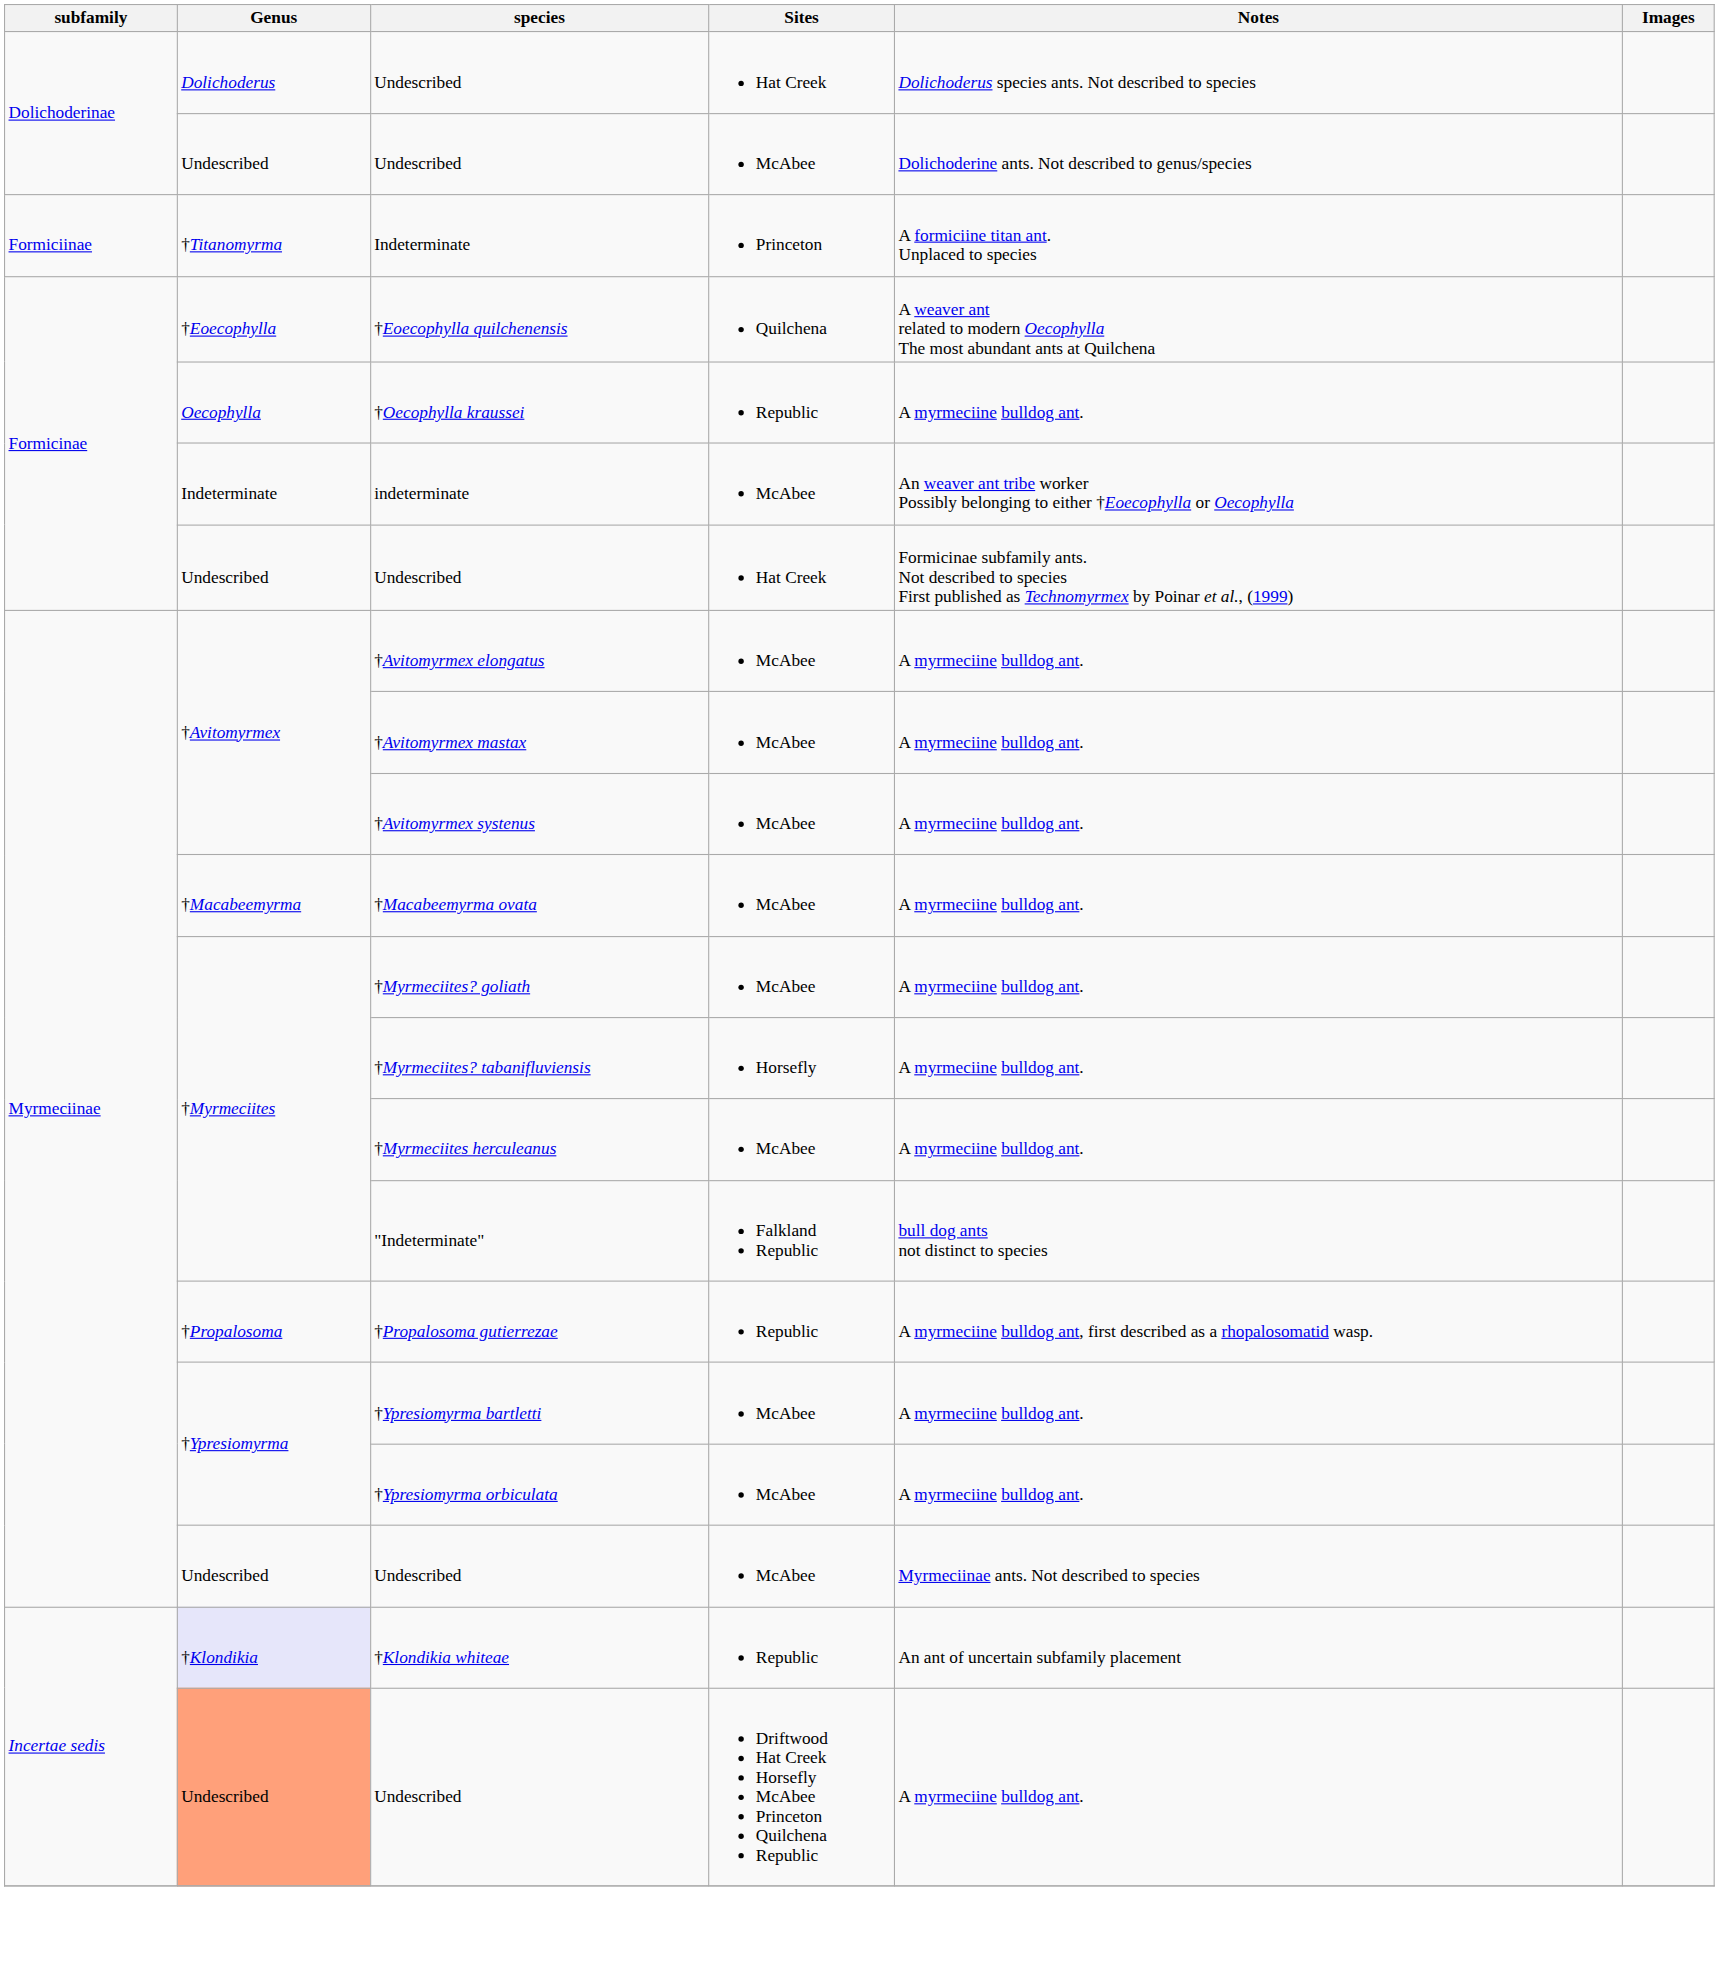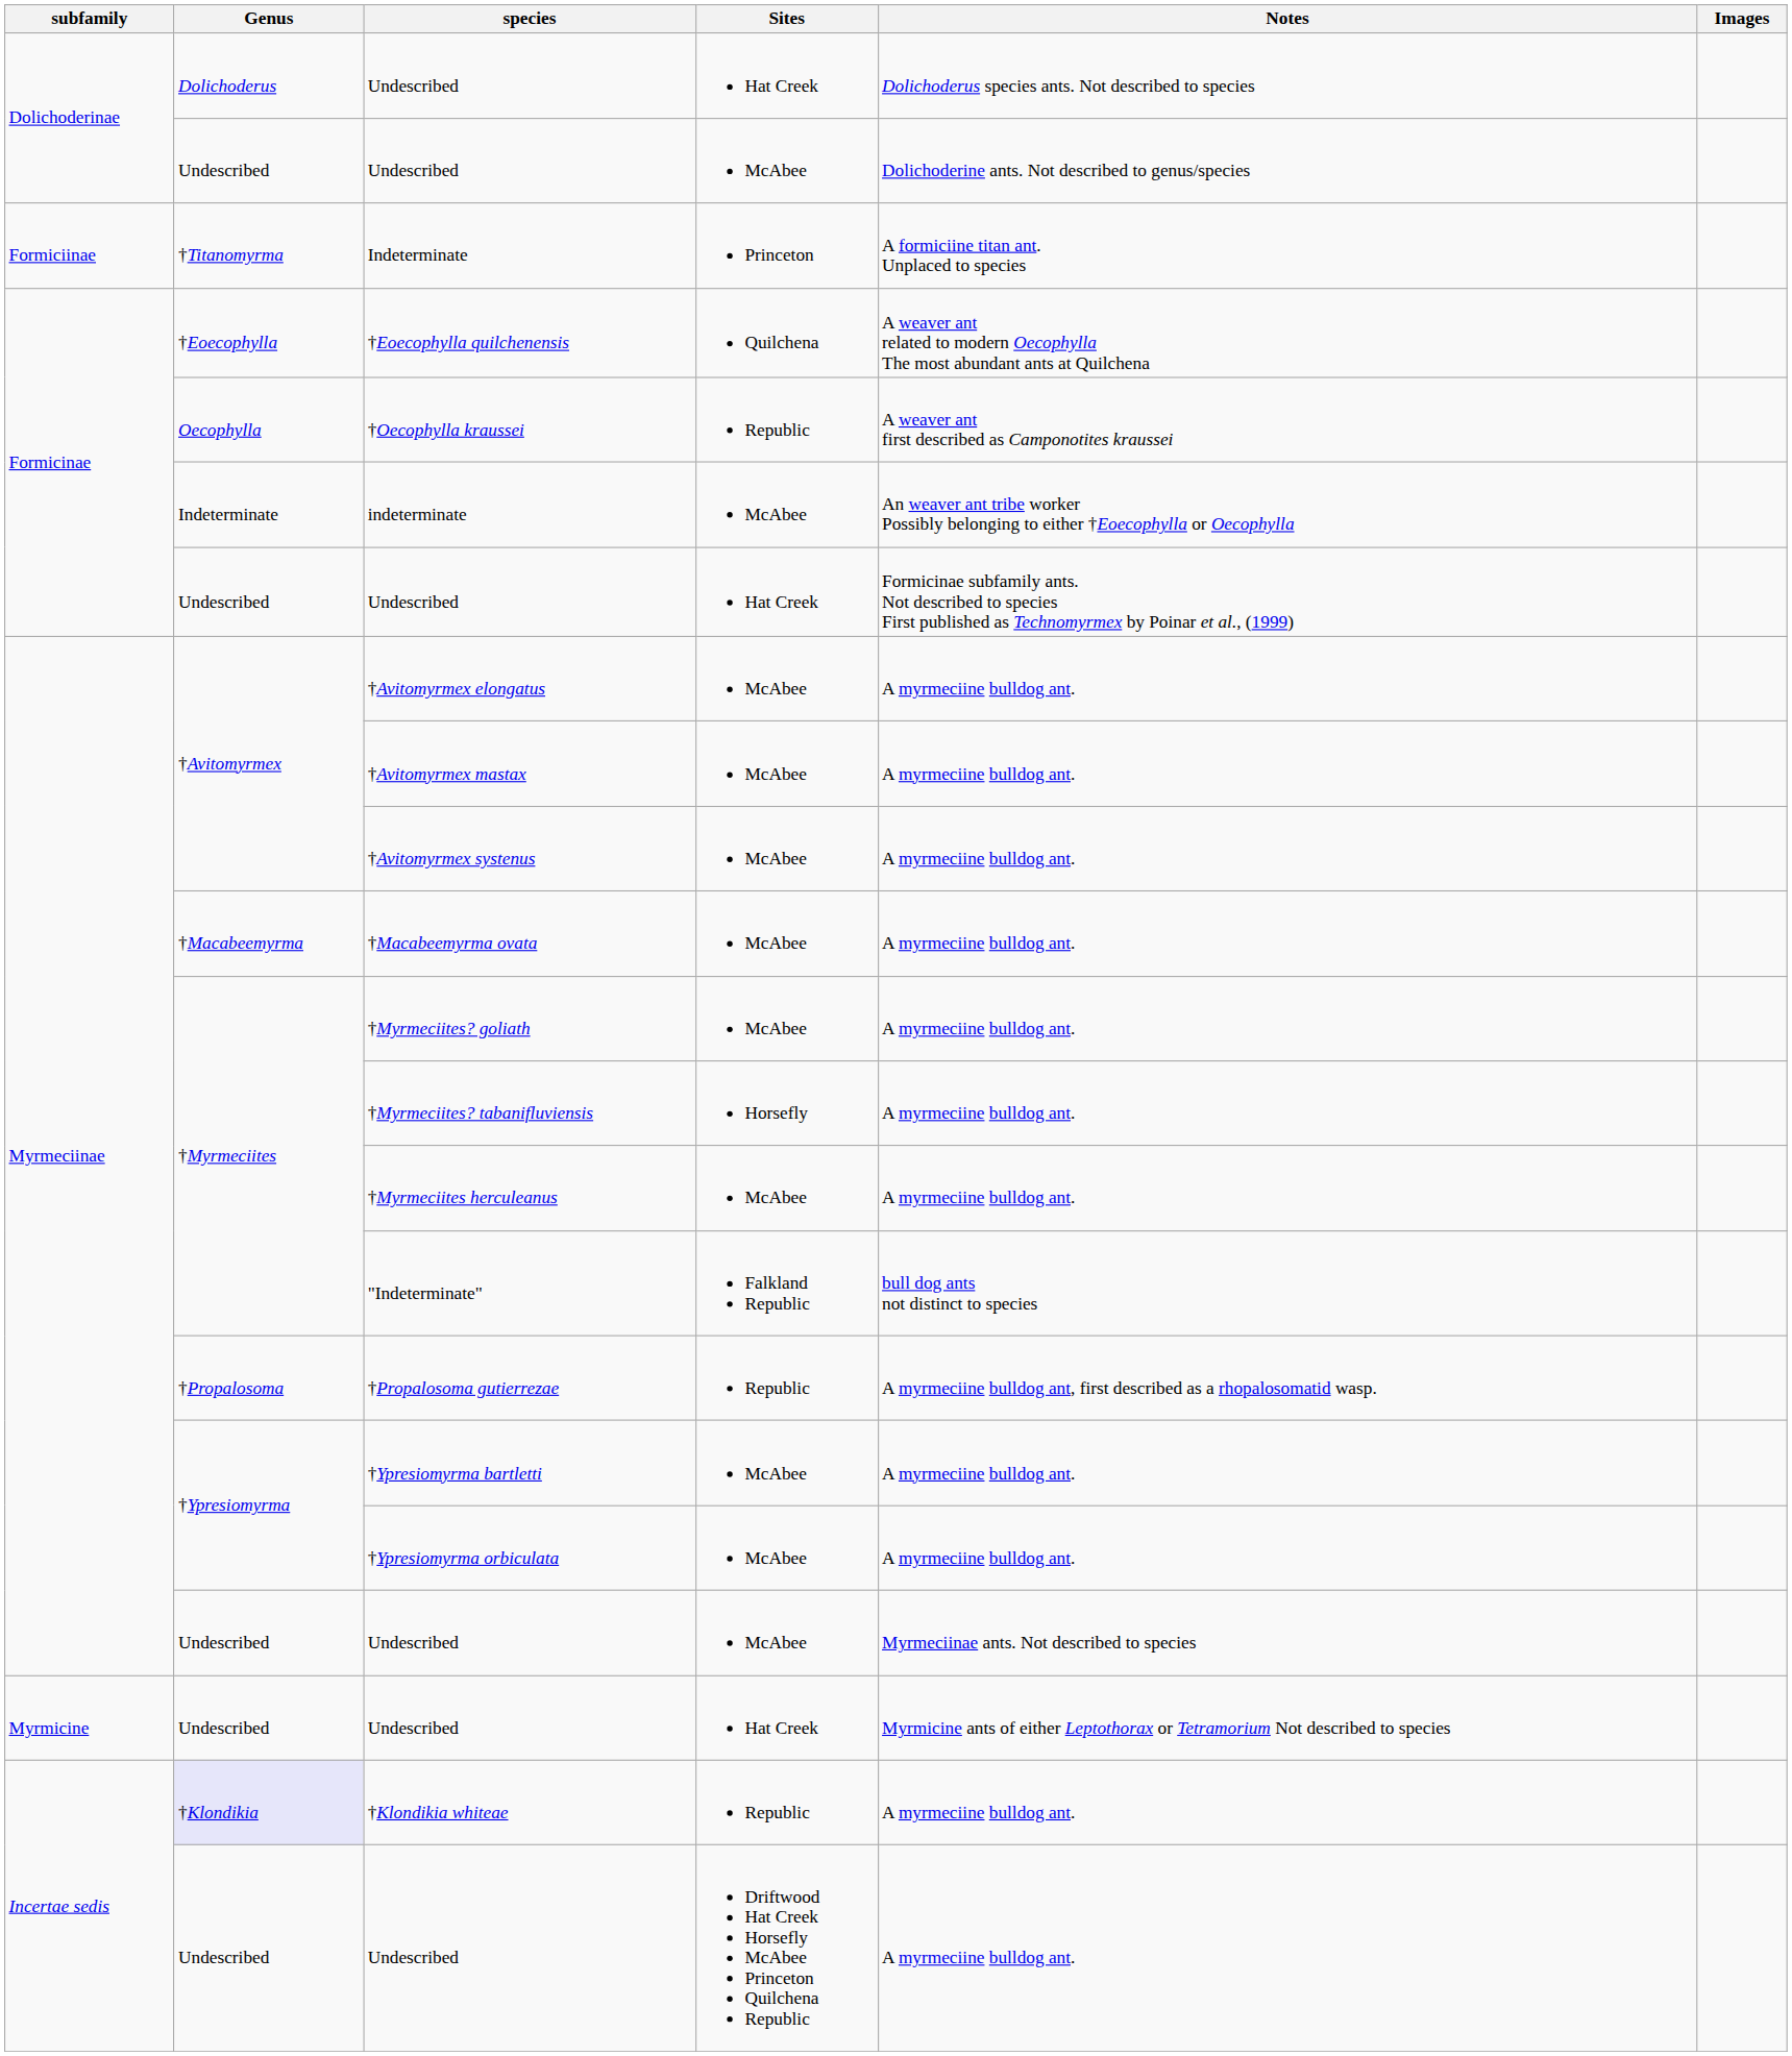†Oecophylla kraussei | Notes: A myrmeciine bulldog ant. -> A weaver ant first described as Camponotites kraussei
+ row: Myrmicine | Undescribed | Undescribed | Hat Creek | Myrmicine ants of either Leptothorax or Tetramorium Not described to species
†Klondikia whiteae | Notes: An ant of uncertain subfamily placement -> A myrmeciine bulldog ant.
Incertae sedis / Undescribed | Genus: lightsalmon background -> no background
